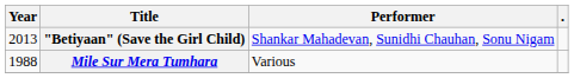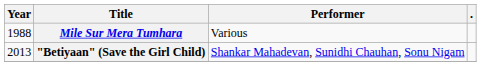rows swapped: Mile Sur Mera Tumhara <-> "Betiyaan" (Save the Girl Child)
